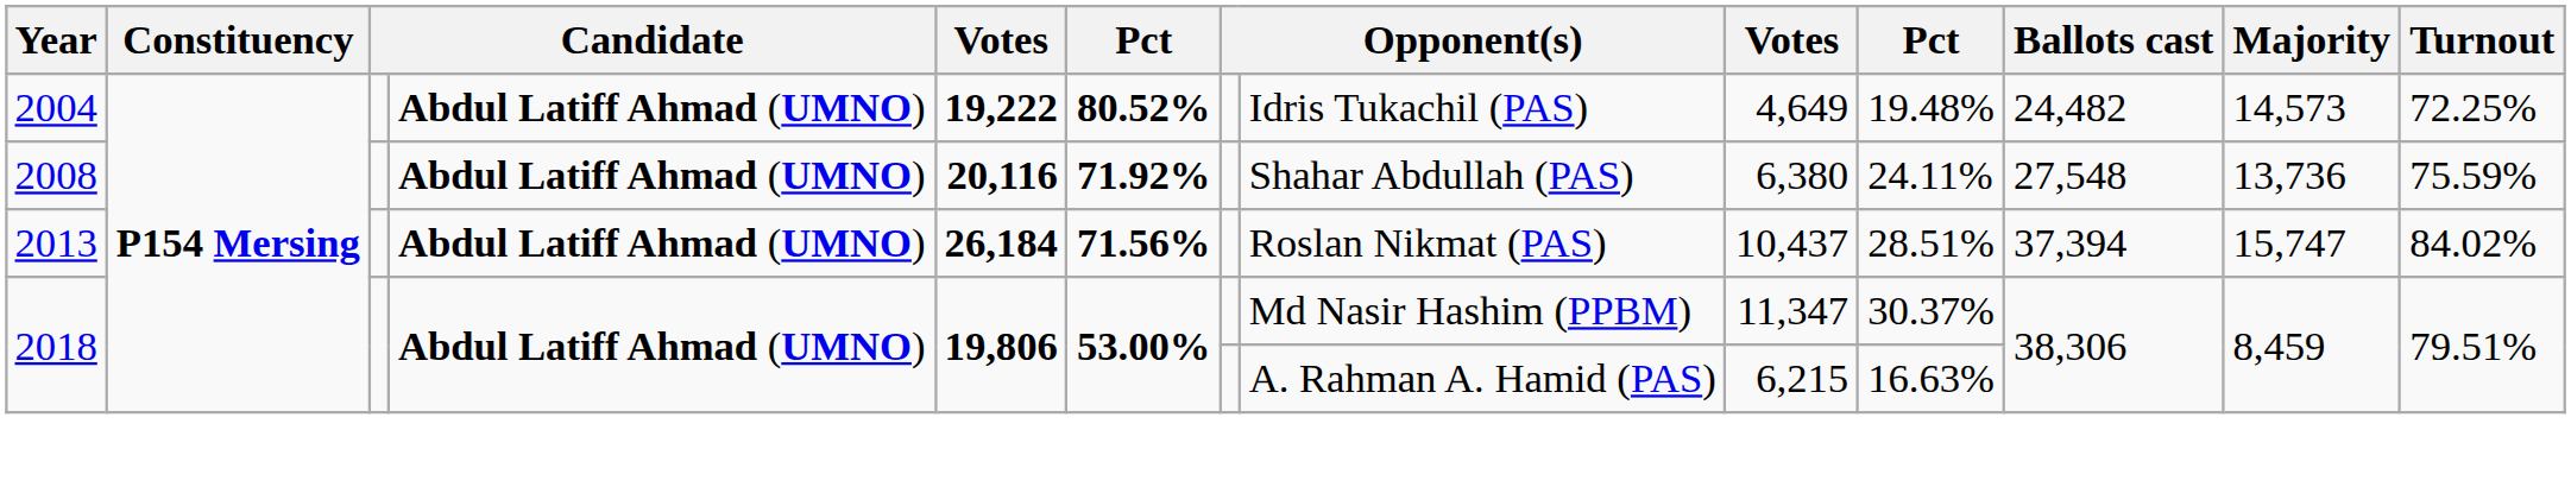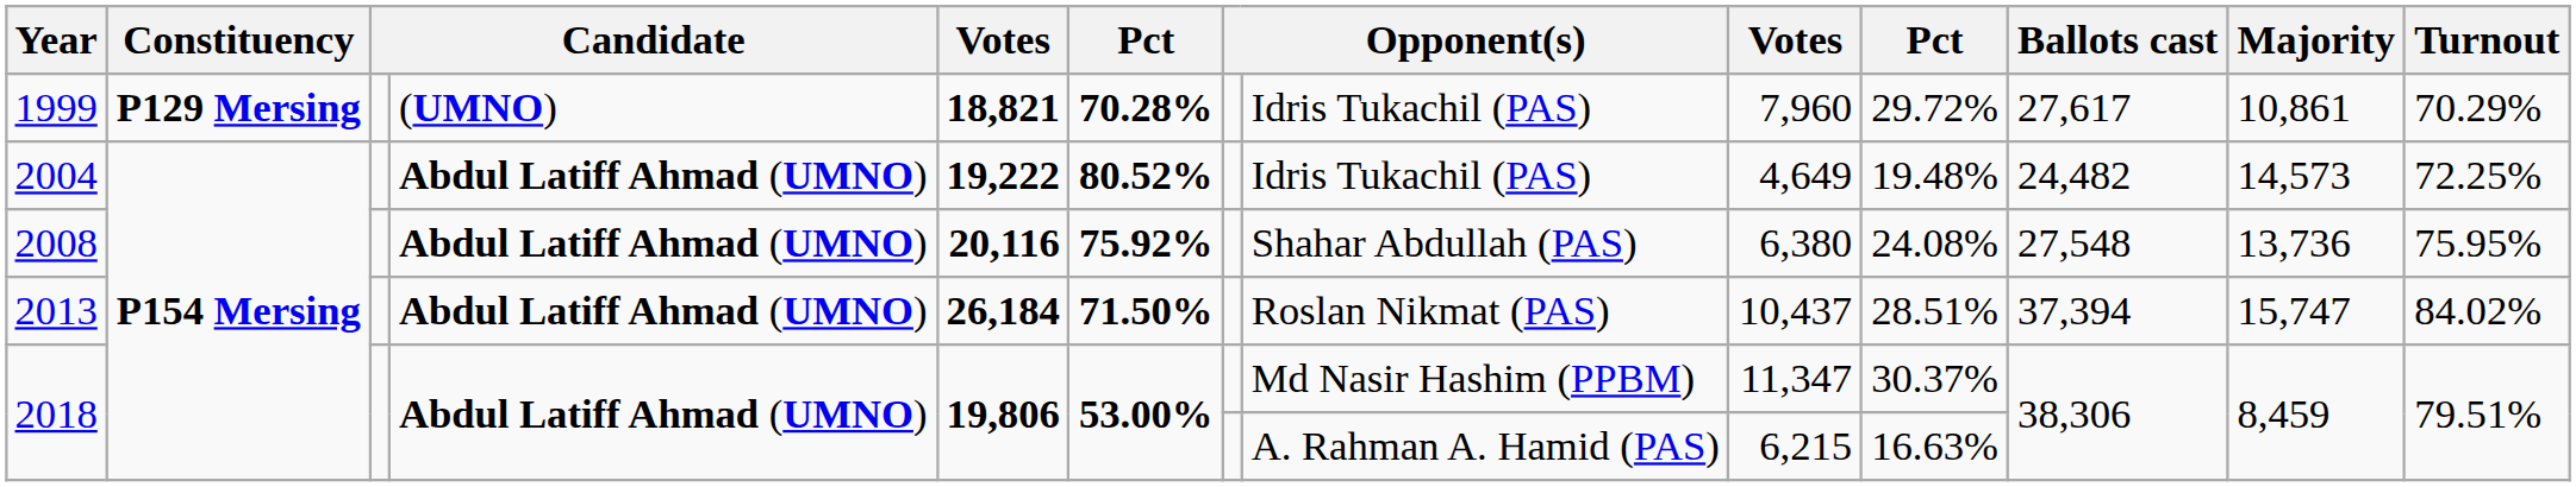+ row: 1999 | P129 Mersing | (UMNO) | 18,821 | 70.28% | Idris Tukachil (PAS) | 7,960 | 29.72% | 27,617 | 10,861 | 70.29%
2008 | column 6: 71.92% -> 75.92%
2008 | column 10: 24.11% -> 24.08%
2008 | Turnout: 75.59% -> 75.95%
2013 | column 6: 71.56% -> 71.50%
